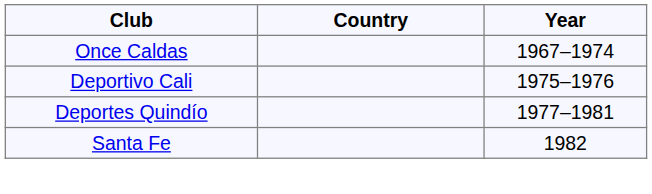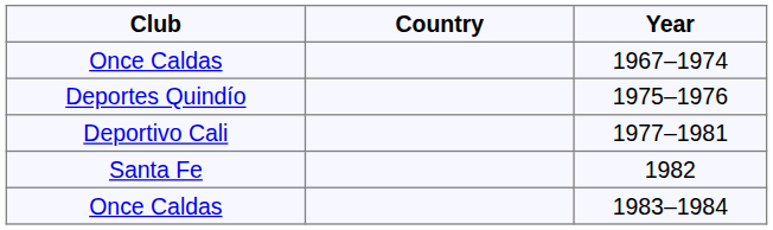1975–1976 | Club: Deportivo Cali -> Deportes Quindío
1977–1981 | Club: Deportes Quindío -> Deportivo Cali
+ row: Once Caldas | 1983–1984
